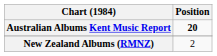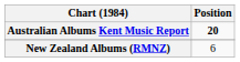New Zealand Albums (RMNZ) | Position: 2 -> 6
